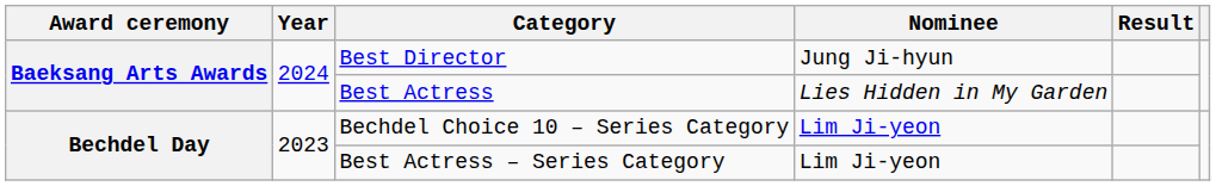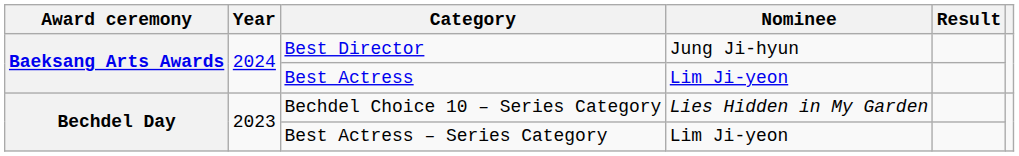Best Actress | Nominee: Lies Hidden in My Garden -> Lim Ji-yeon
Bechdel Choice 10 – Series Category | Nominee: Lim Ji-yeon -> Lies Hidden in My Garden
